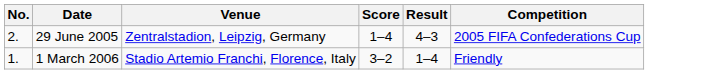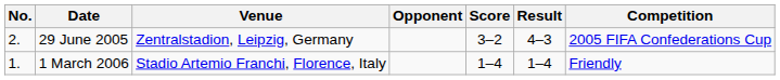+ column: Opponent
29 June 2005 | Score: 1–4 -> 3–2
1 March 2006 | Score: 3–2 -> 1–4
